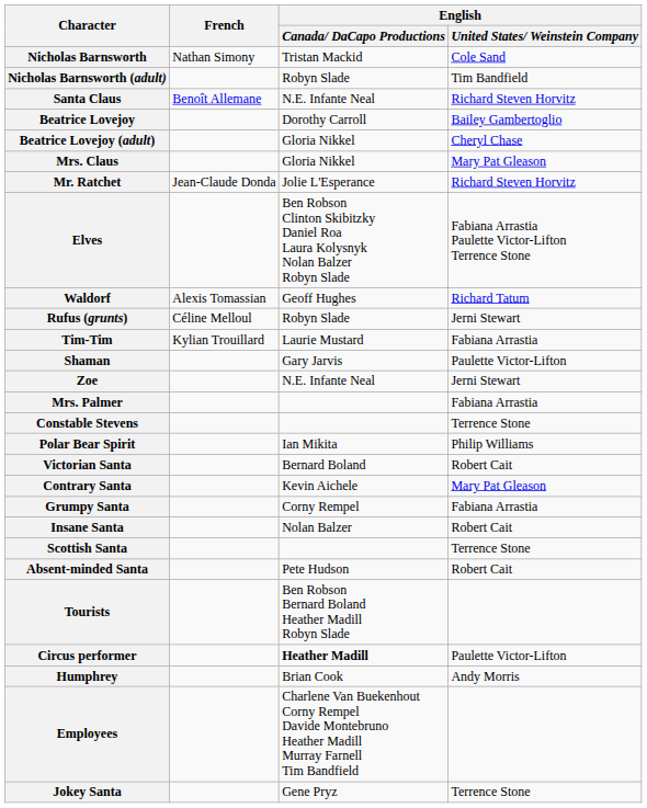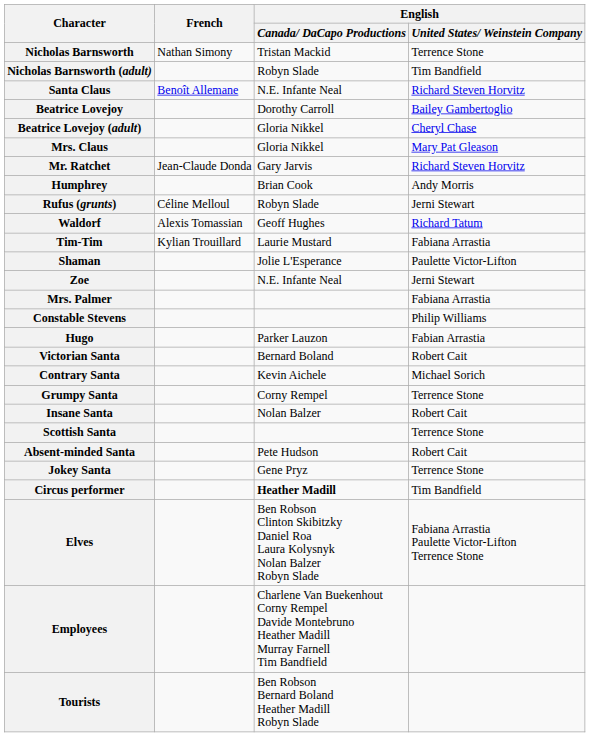Nicholas Barnsworth | English / United States/ Weinstein Company: Cole Sand -> Terrence Stone
Mr. Ratchet | English / Canada/ DaCapo Productions: Jolie L'Esperance -> Gary Jarvis
rows swapped: Humphrey <-> Elves
rows swapped: Waldorf <-> Rufus (grunts)
Shaman | English / Canada/ DaCapo Productions: Gary Jarvis -> Jolie L'Esperance
Constable Stevens | English / United States/ Weinstein Company: Terrence Stone -> Philip Williams
+ row: Hugo | Parker Lauzon | Fabian Arrastia
- row: Polar Bear Spirit | Ian Mikita | Philip Williams
Contrary Santa | English / United States/ Weinstein Company: Mary Pat Gleason -> Michael Sorich
Grumpy Santa | English / United States/ Weinstein Company: Fabiana Arrastia -> Terrence Stone
rows swapped: Jokey Santa <-> Tourists
Circus performer | English / United States/ Weinstein Company: Paulette Victor-Lifton -> Tim Bandfield
